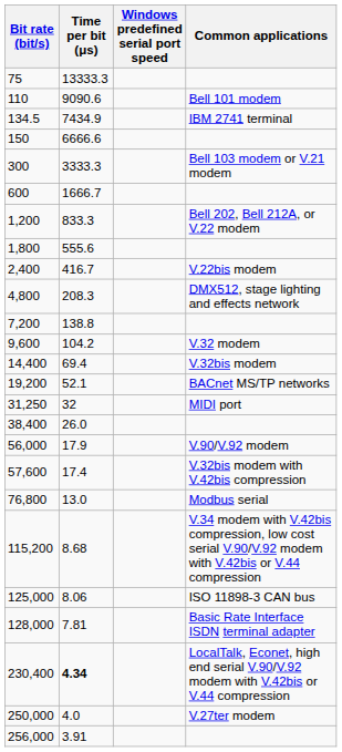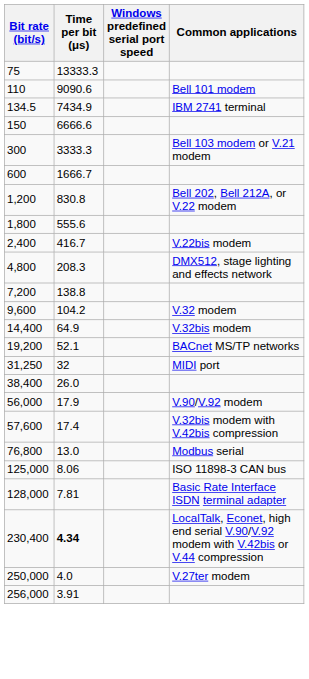1,200 | Time per bit (μs): 833.3 -> 830.8
14,400 | Time per bit (μs): 69.4 -> 64.9
- row: 115,200 | 8.68 | V.34 modem with V.42bis compression, low cost serial V.90/V.92 modem with V.42bis or V.44 compression
